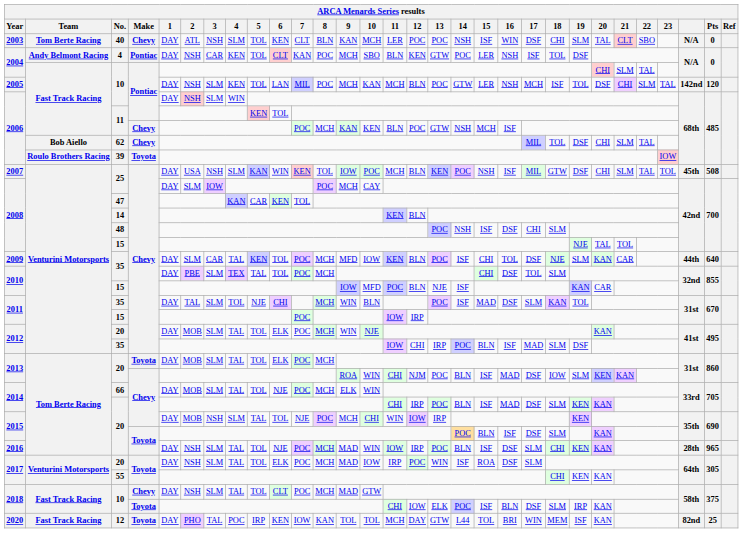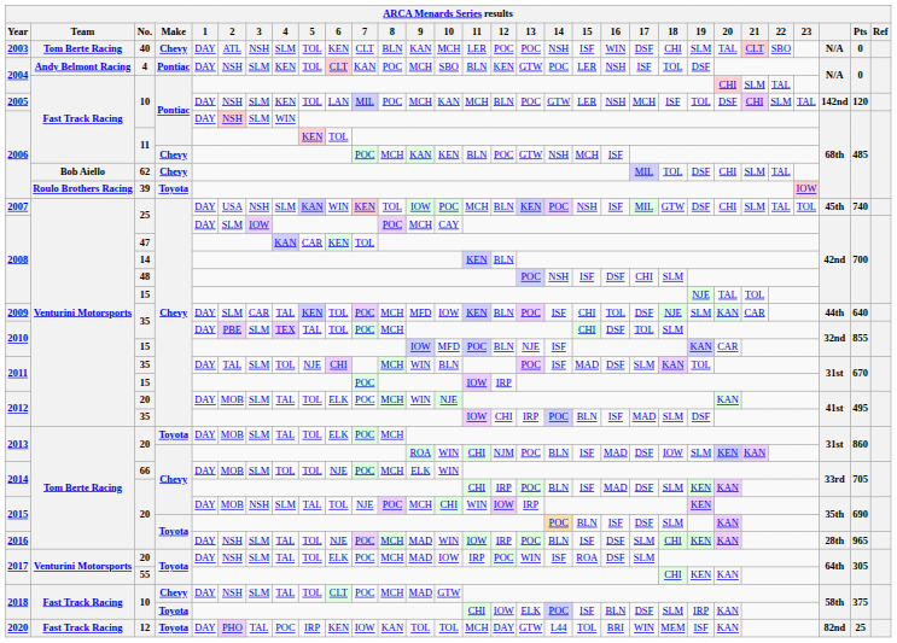2004 / 4 | 3: CAR -> SLM
2007 | Pts: 508 -> 740
2014 / 66 | 4: TAL -> TOL
